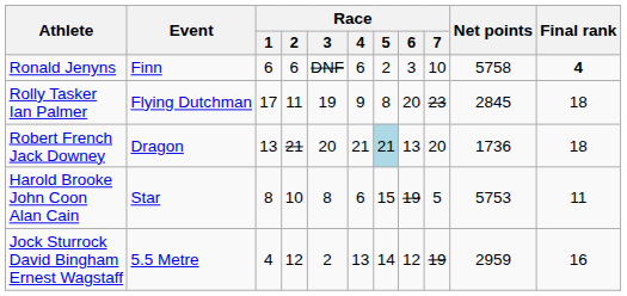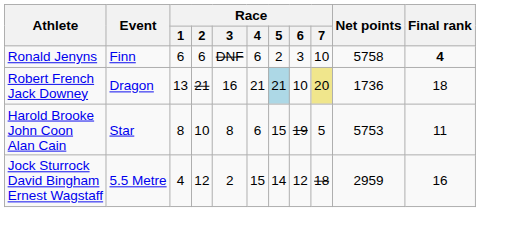- row: Rolly Tasker Ian Palmer | Flying Dutchman | 17 | 11 | 19 | 9 | 8 | 20 | 23 | 2845 | 18
Robert French Jack Downey | Race / 3: 20 -> 16
Robert French Jack Downey | Race / 6: 13 -> 10
Robert French Jack Downey | Race / 7: no background -> khaki background
Jock Sturrock David Bingham Ernest Wagstaff | Race / 4: 13 -> 15
Jock Sturrock David Bingham Ernest Wagstaff | Race / 7: 19 -> 18
